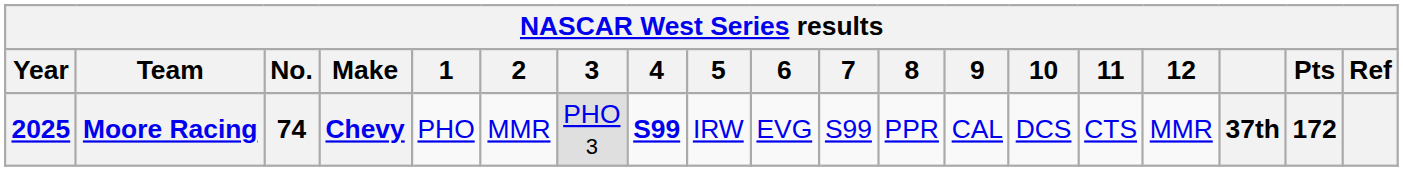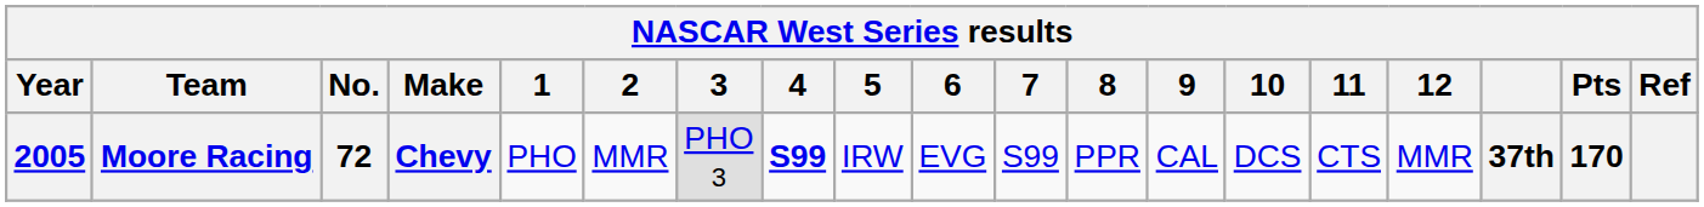Moore Racing | Year: 2025 -> 2005
Moore Racing | No.: 74 -> 72
Moore Racing | Pts: 172 -> 170
